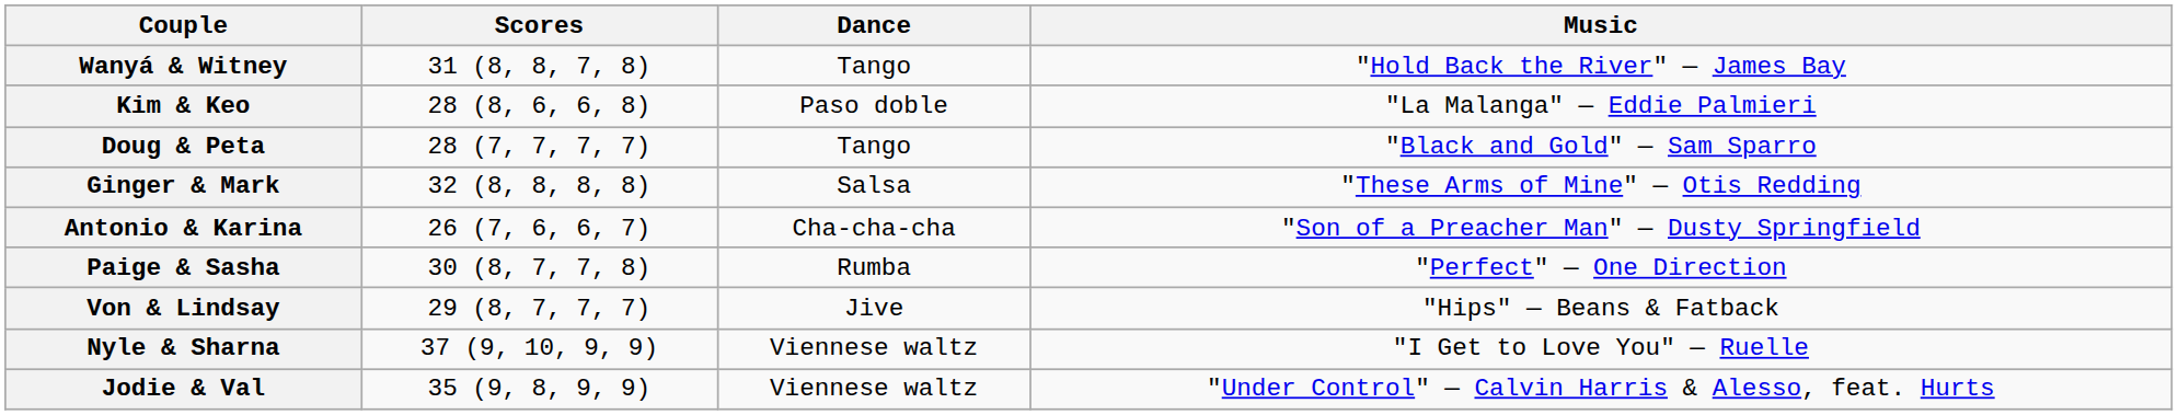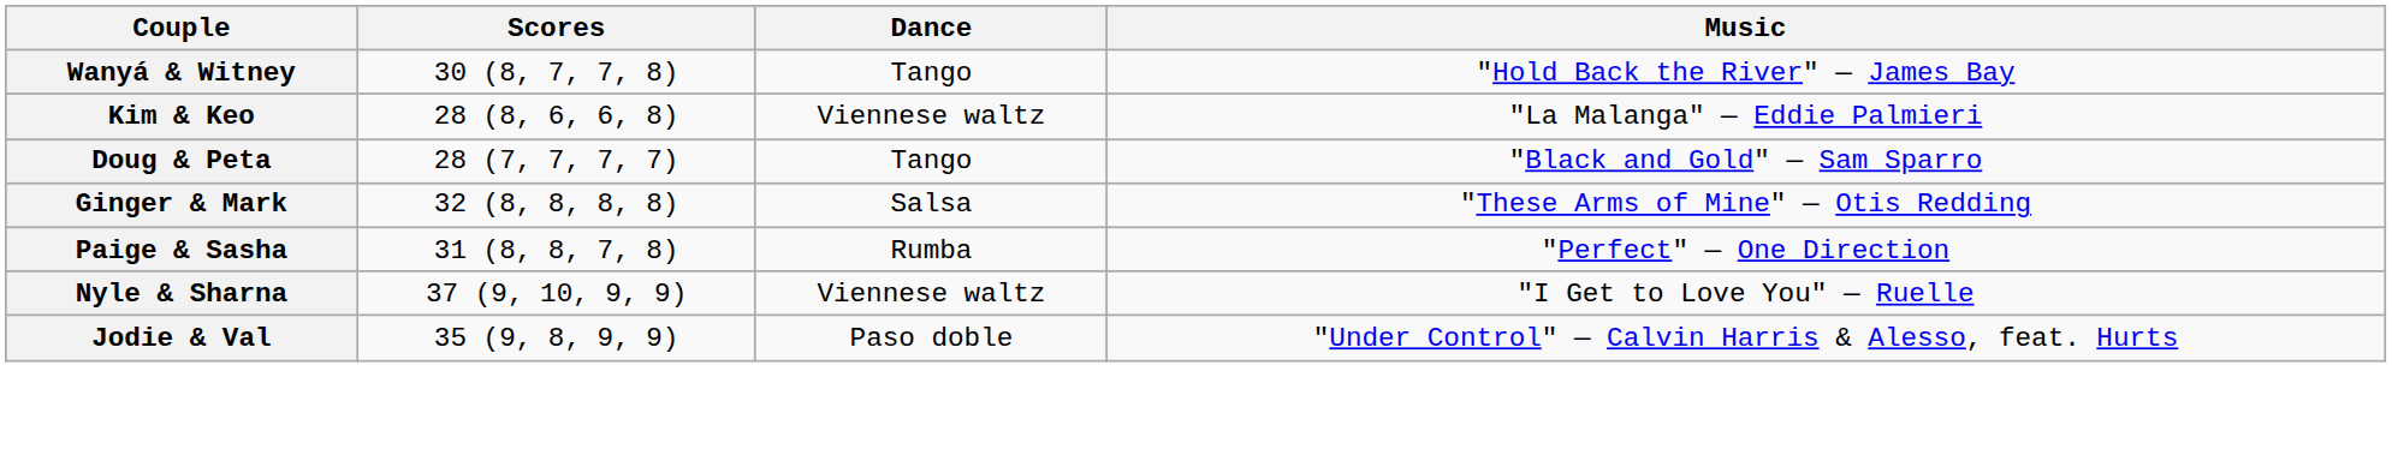Wanyá & Witney | Scores: 31 (8, 8, 7, 8) -> 30 (8, 7, 7, 8)
Kim & Keo | Dance: Paso doble -> Viennese waltz
- row: Antonio & Karina | 26 (7, 6, 6, 7) | Cha-cha-cha | "Son of a Preacher Man" — Dusty Springfield
Paige & Sasha | Scores: 30 (8, 7, 7, 8) -> 31 (8, 8, 7, 8)
- row: Von & Lindsay | 29 (8, 7, 7, 7) | Jive | "Hips" — Beans & Fatback
Jodie & Val | Dance: Viennese waltz -> Paso doble
